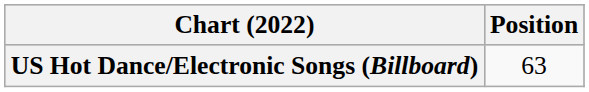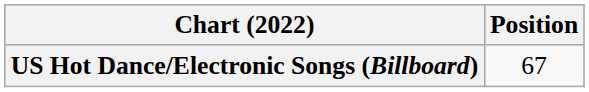US Hot Dance/Electronic Songs (Billboard) | Position: 63 -> 67
